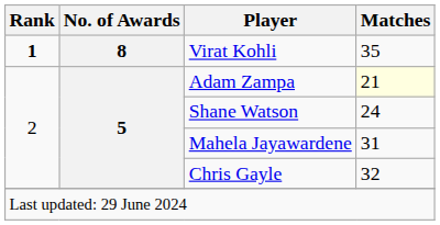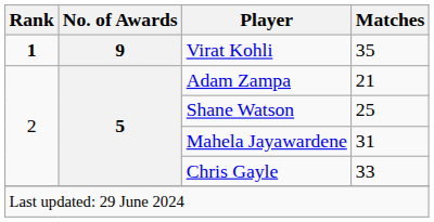Virat Kohli | No. of Awards: 8 -> 9
Adam Zampa | Matches: lightyellow background -> no background
Shane Watson | Matches: 24 -> 25
Chris Gayle | Matches: 32 -> 33
